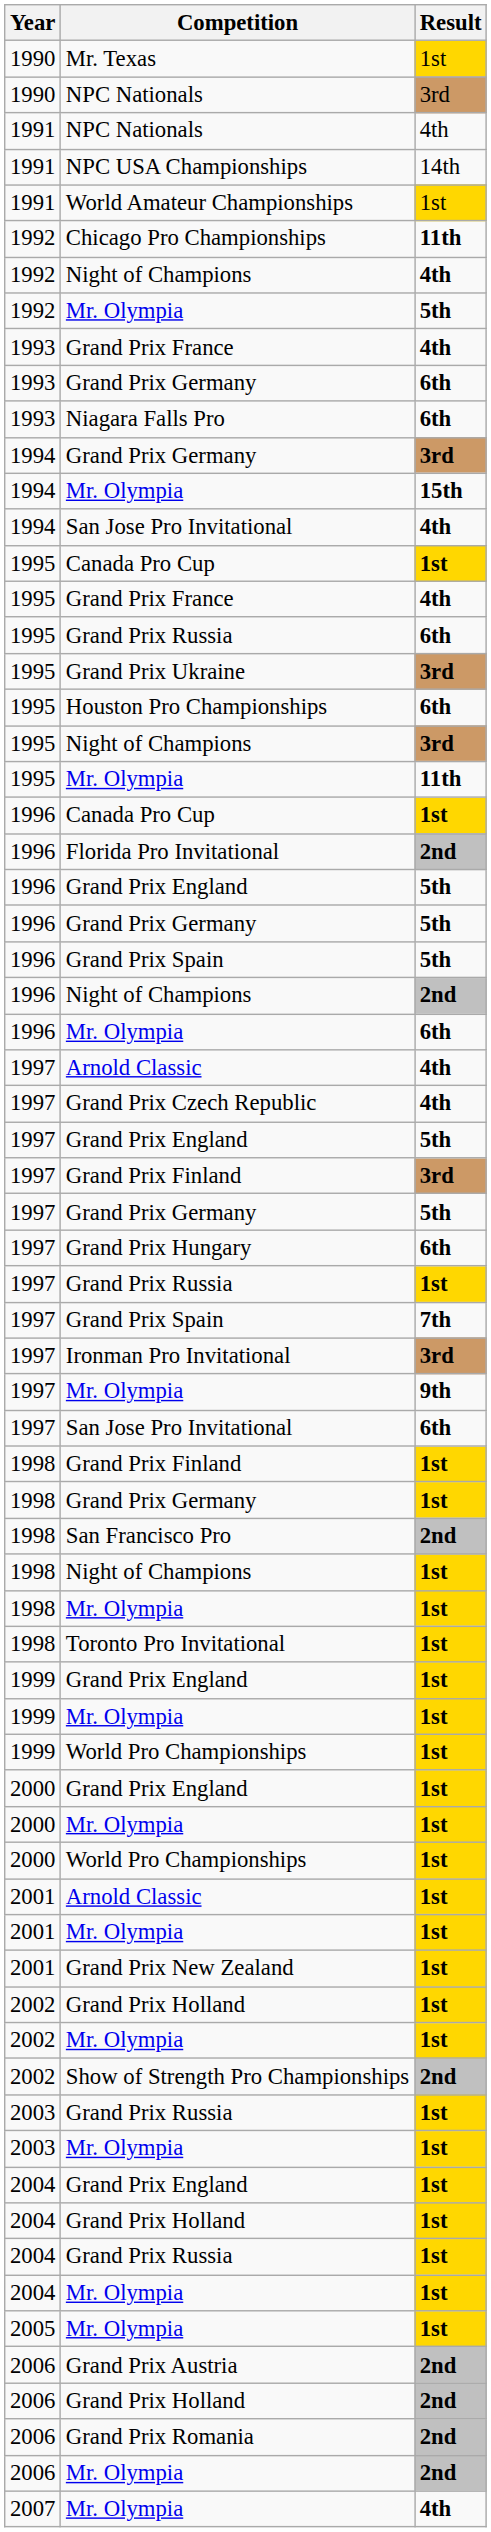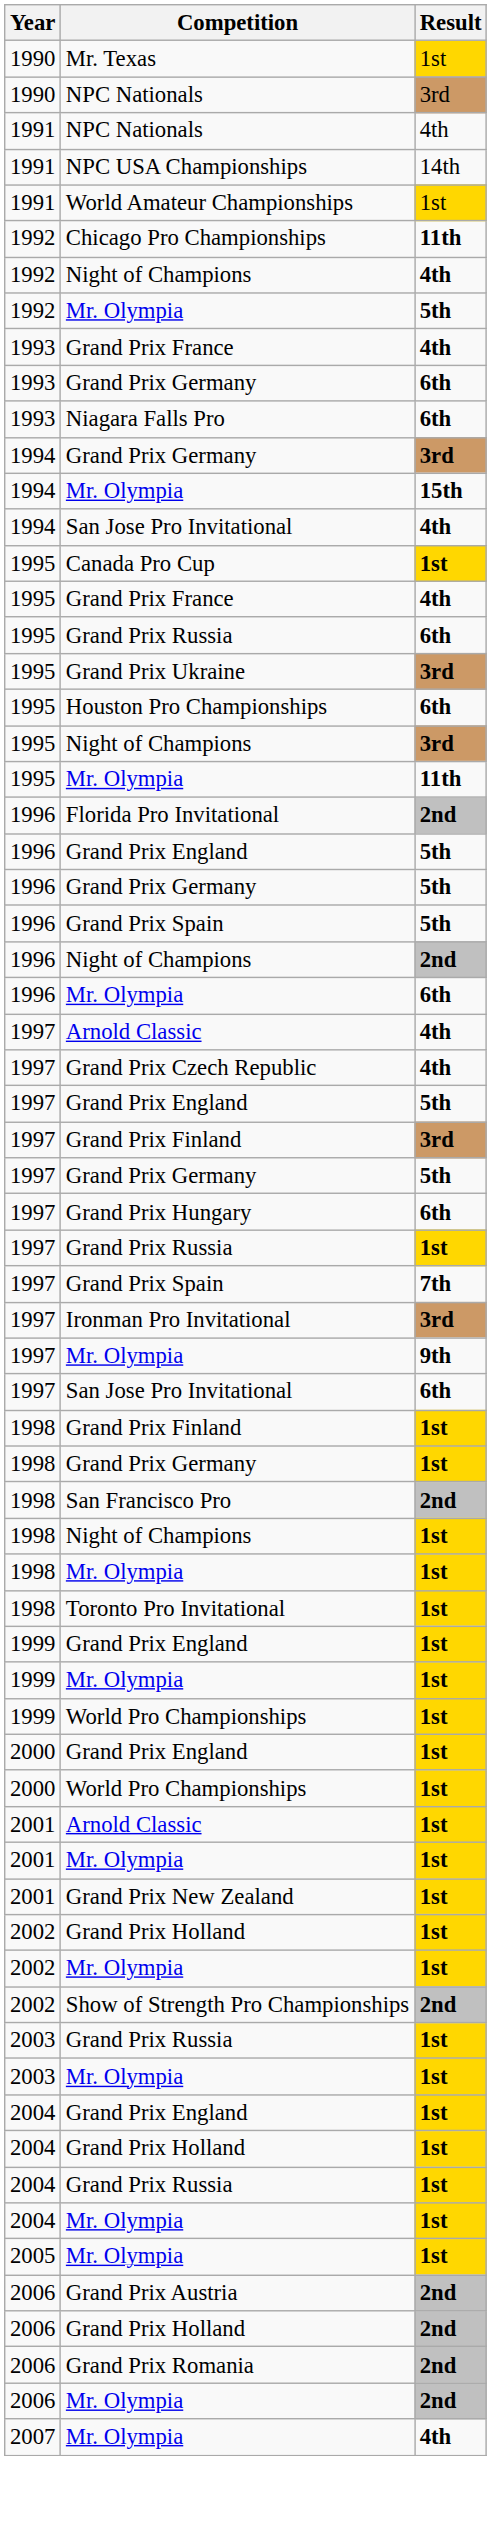- row: 1996 | Canada Pro Cup | 1st
- row: 2000 | Mr. Olympia | 1st
